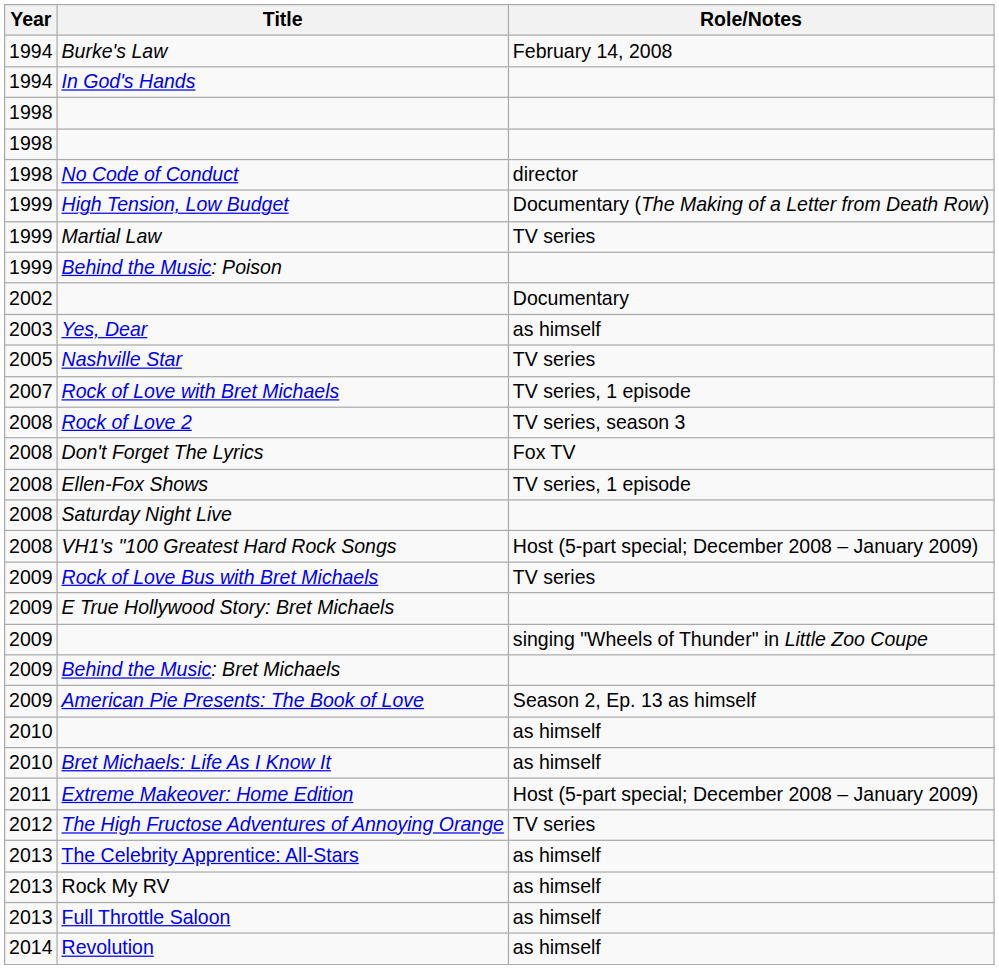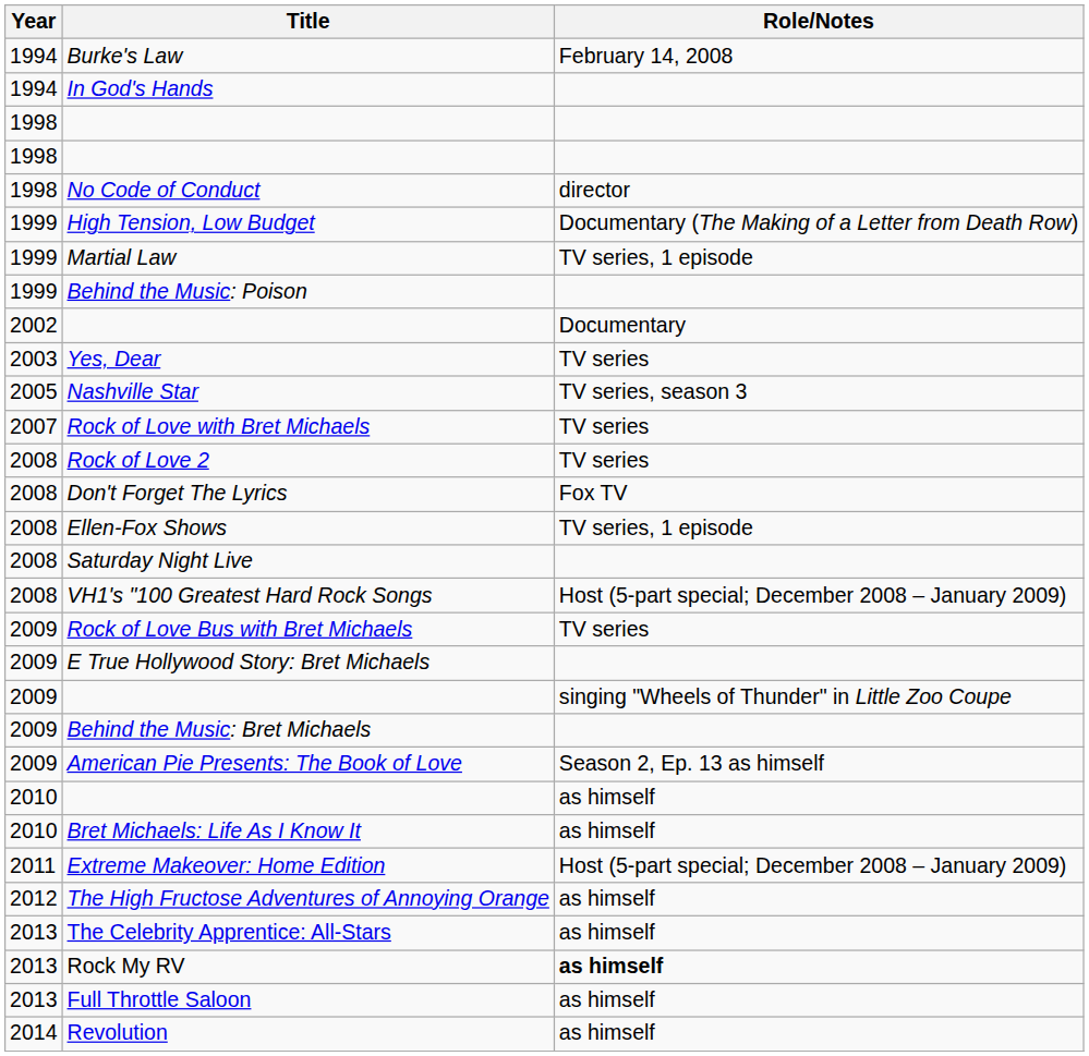Martial Law | Role/Notes: TV series -> TV series, 1 episode
Yes, Dear | Role/Notes: as himself -> TV series
Nashville Star | Role/Notes: TV series -> TV series, season 3
Rock of Love with Bret Michaels | Role/Notes: TV series, 1 episode -> TV series
Rock of Love 2 | Role/Notes: TV series, season 3 -> TV series
The High Fructose Adventures of Annoying Orange | Role/Notes: TV series -> as himself
Rock My RV | Role/Notes: normal -> bold
